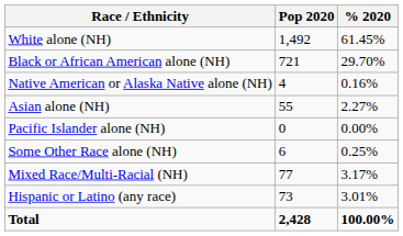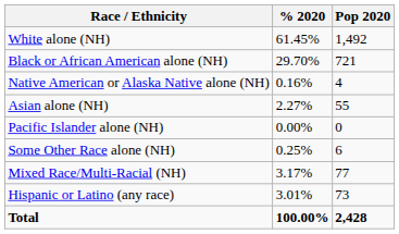columns swapped: Pop 2020 <-> % 2020
